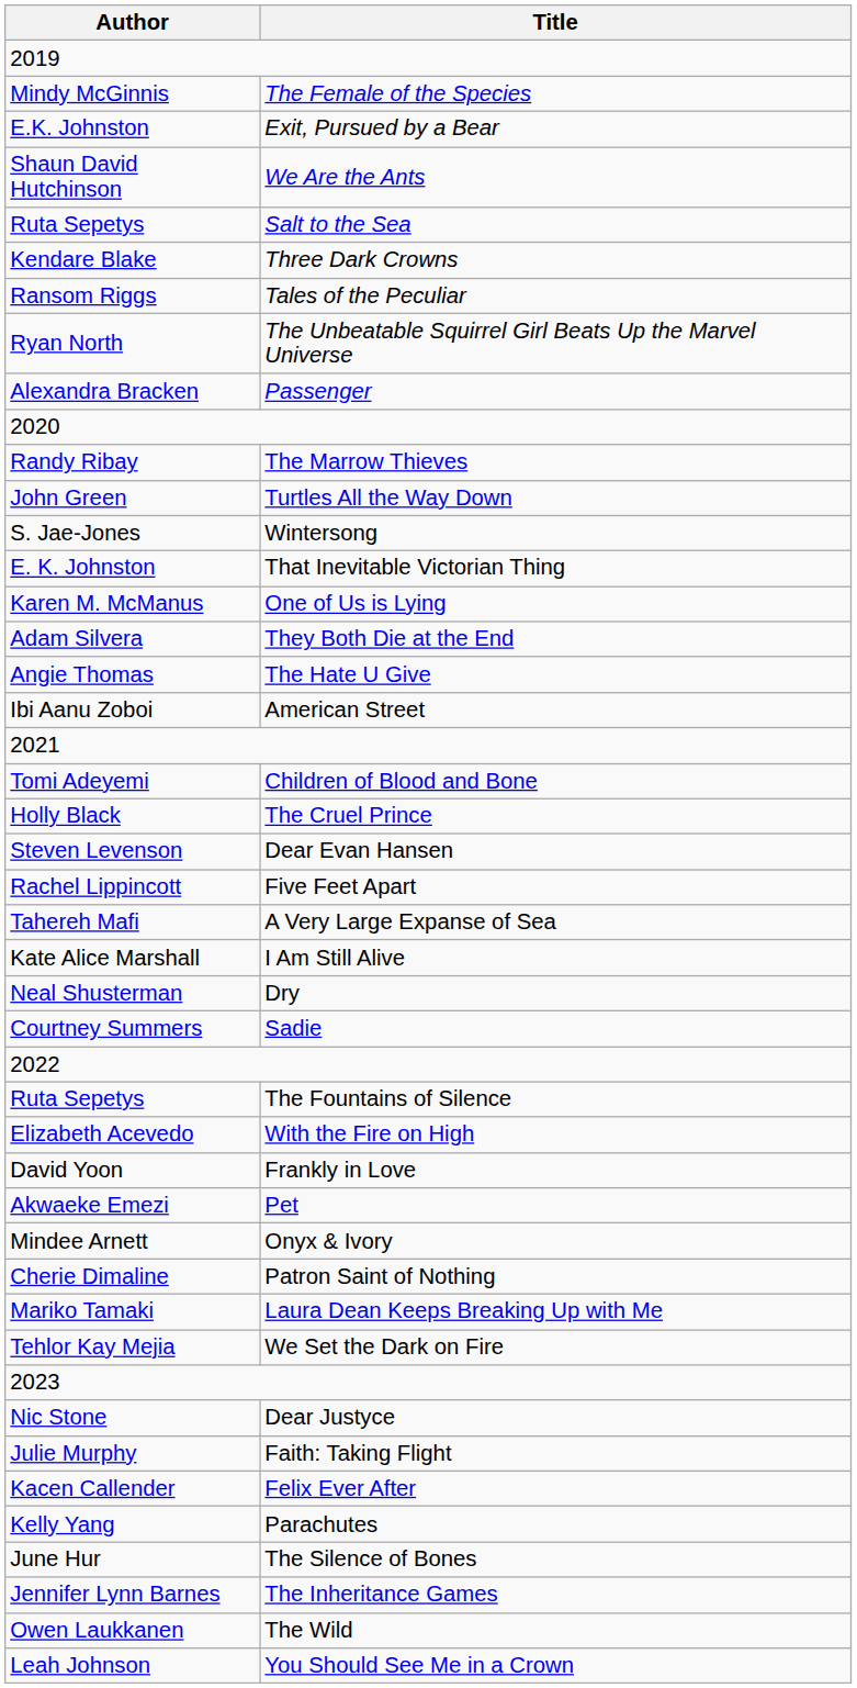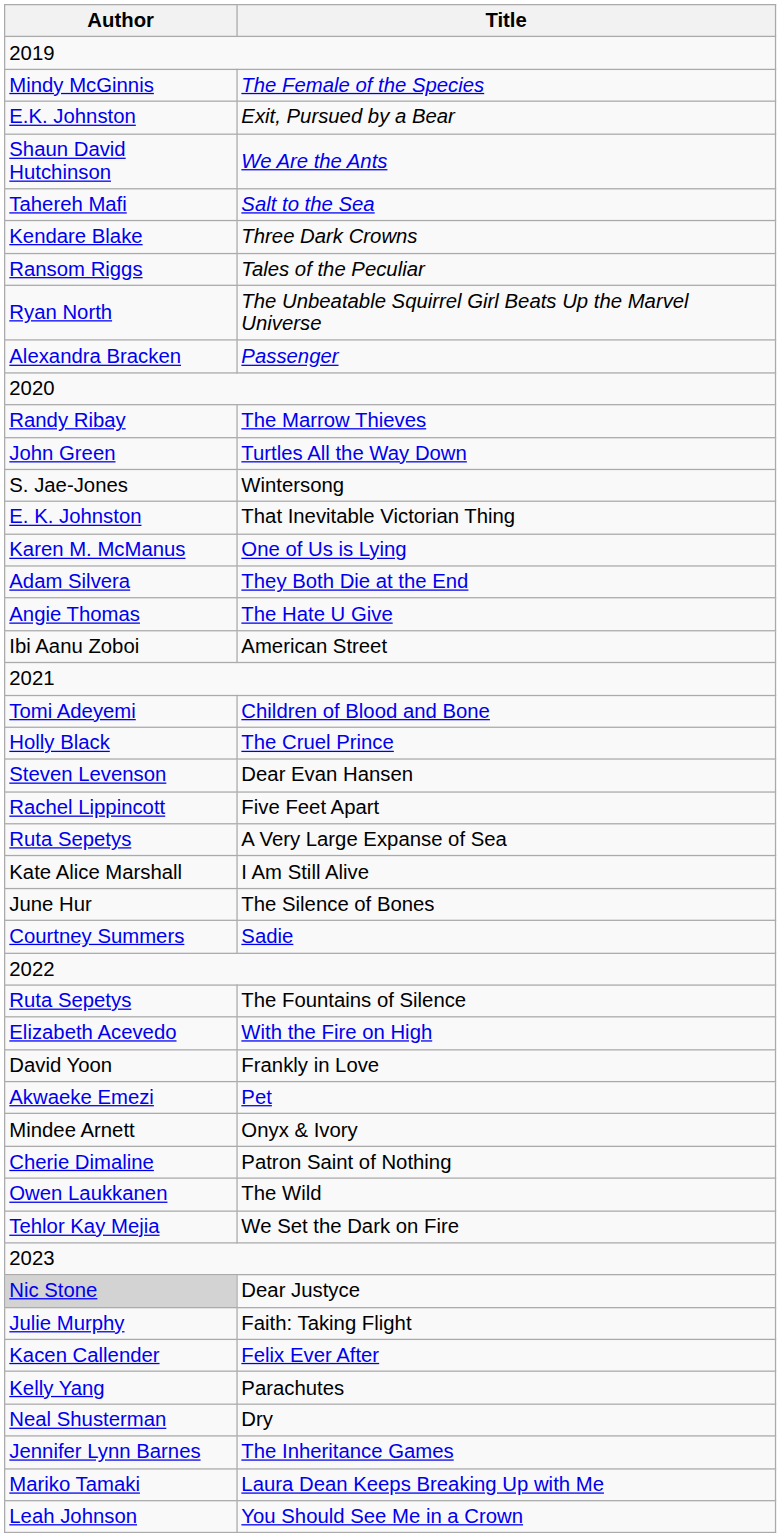Salt to the Sea | Author: Ruta Sepetys -> Tahereh Mafi
A Very Large Expanse of Sea | Author: Tahereh Mafi -> Ruta Sepetys
rows swapped: Dry <-> The Silence of Bones
rows swapped: Laura Dean Keeps Breaking Up with Me <-> The Wild
Dear Justyce | Author: no background -> lightgrey background
